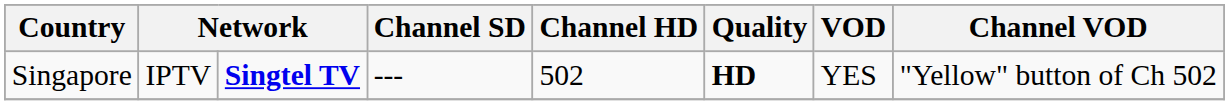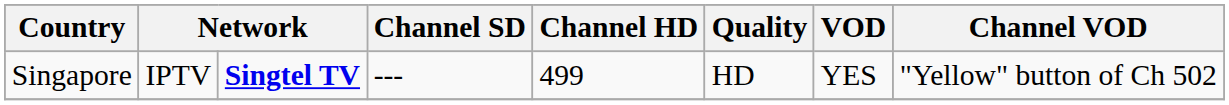Singapore | Channel HD: 502 -> 499
Singapore | Quality: bold -> normal
